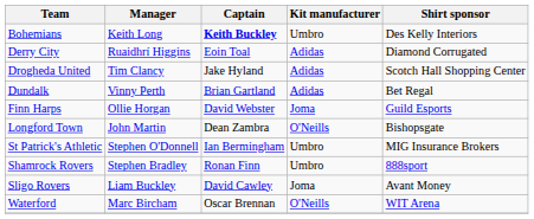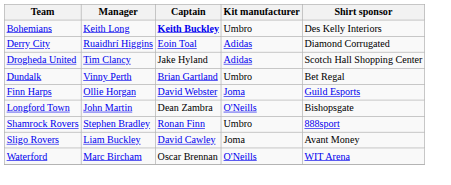Dundalk | Kit manufacturer: Adidas -> Umbro
- row: St Patrick's Athletic | Stephen O'Donnell | Ian Bermingham | Umbro | MIG Insurance Brokers
